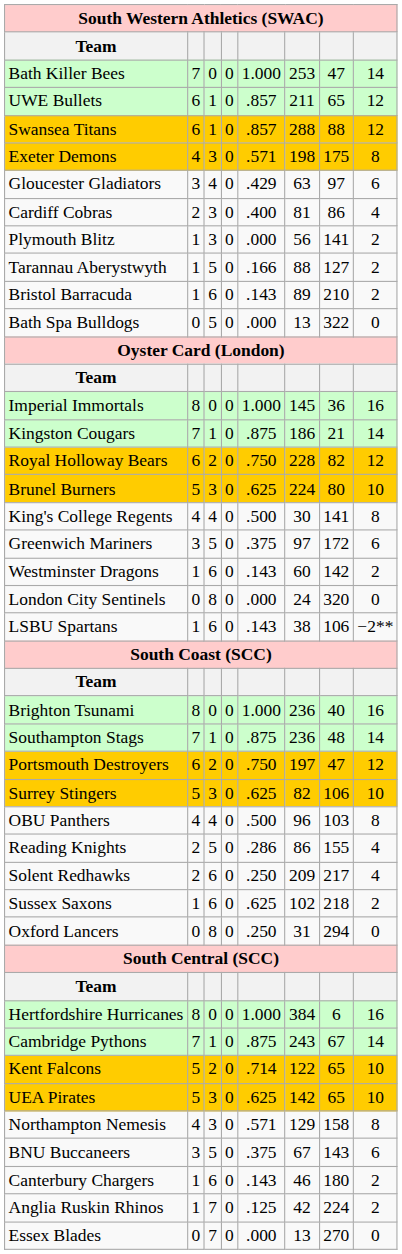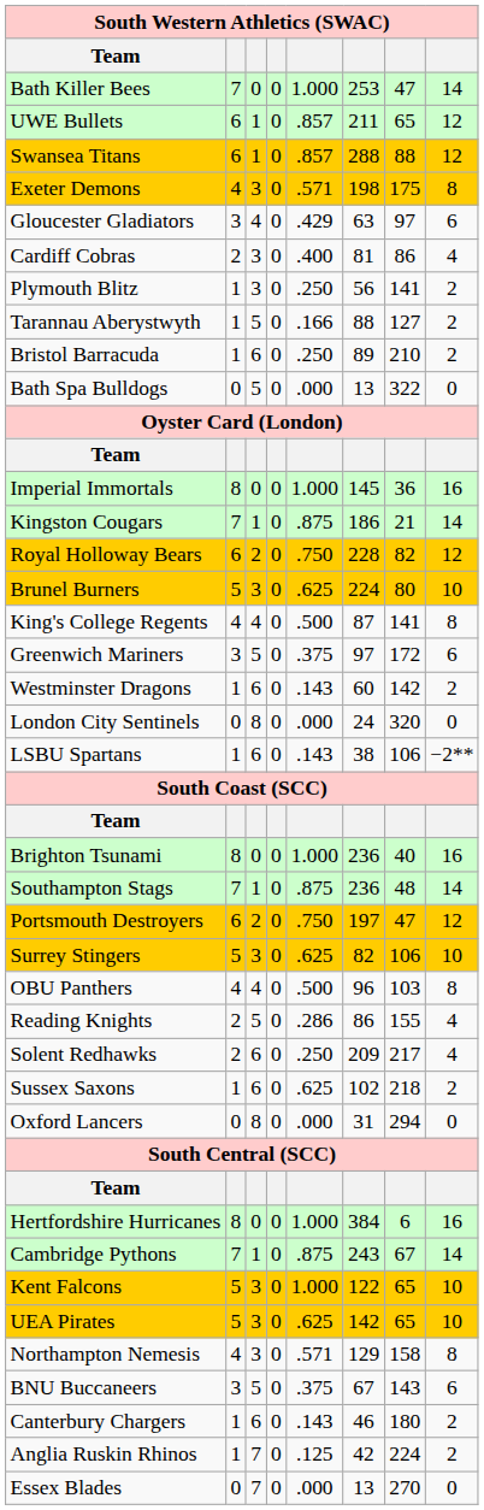Plymouth Blitz | column 5: .000 -> .250
Bristol Barracuda | column 5: .143 -> .250
King's College Regents | column 6: 30 -> 87
Oxford Lancers | column 5: .250 -> .000
Kent Falcons | column 3: 2 -> 3
Kent Falcons | column 5: .714 -> 1.000
